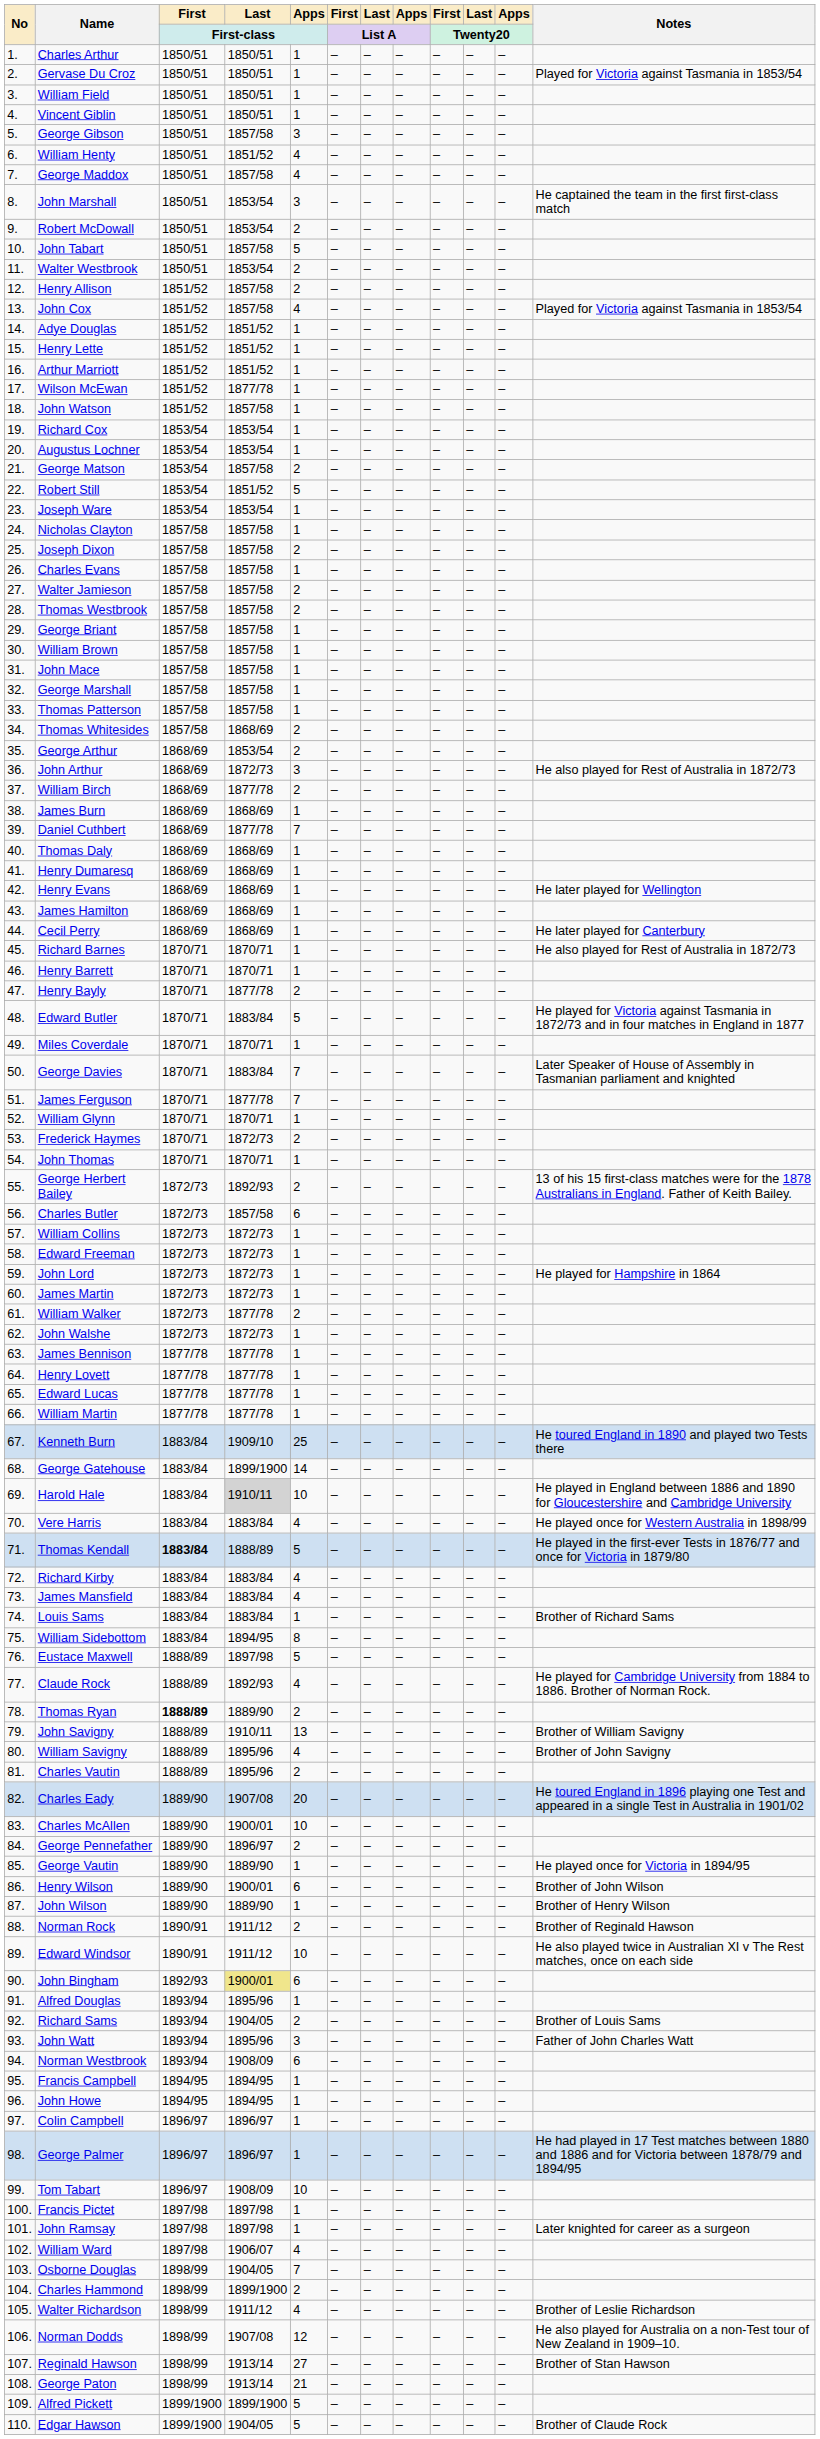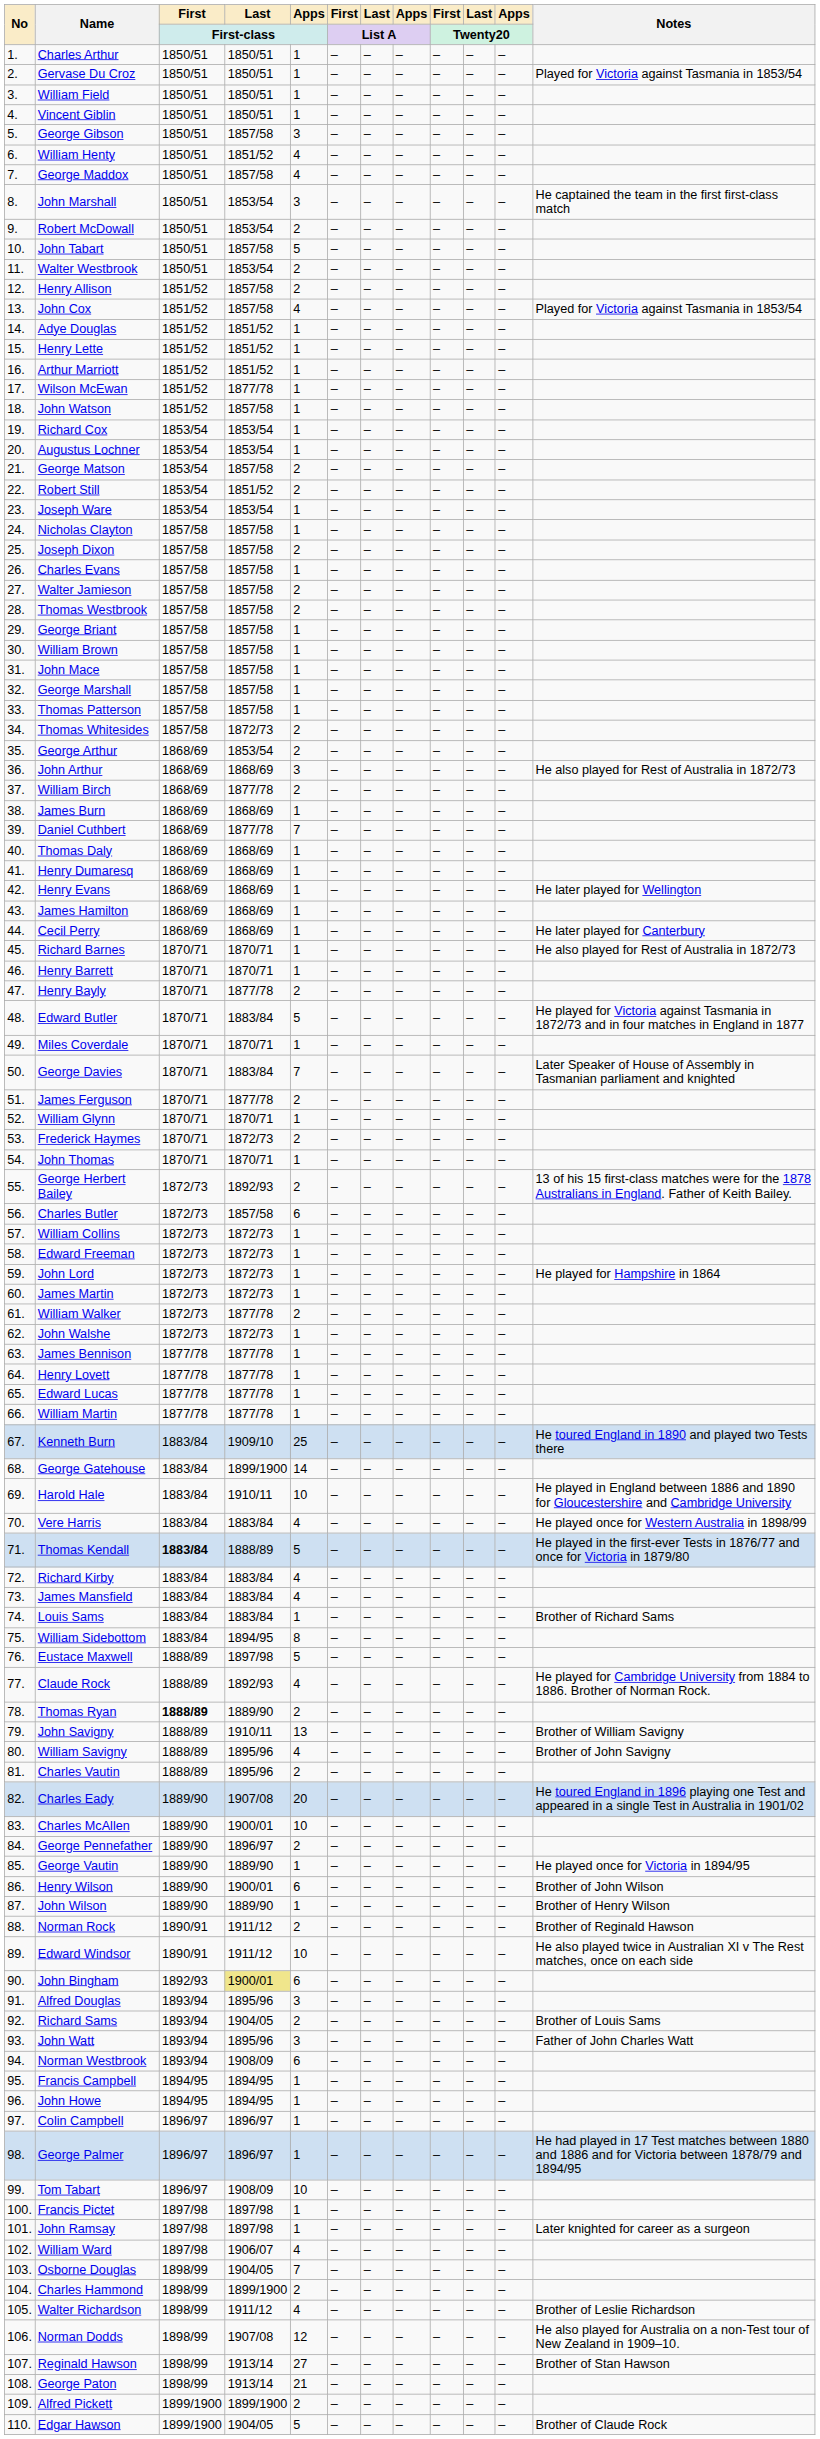Robert Still | Apps / First-class: 5 -> 2
Thomas Whitesides | Last / First-class: 1868/69 -> 1872/73
John Arthur | Last / First-class: 1872/73 -> 1868/69
James Ferguson | Apps / First-class: 7 -> 2
Harold Hale | Last / First-class: lightgrey background -> no background
Alfred Douglas | Apps / First-class: 1 -> 3
Alfred Pickett | Apps / First-class: 5 -> 2
